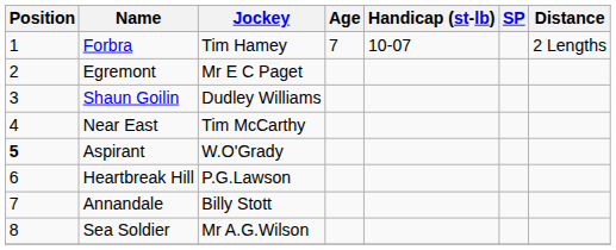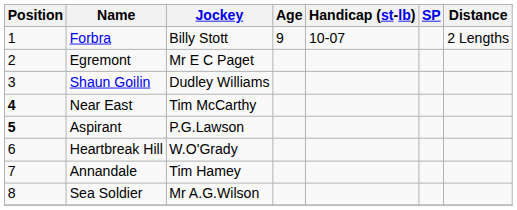Forbra | Jockey: Tim Hamey -> Billy Stott
Forbra | Age: 7 -> 9
Near East | Position: normal -> bold
Aspirant | Jockey: W.O'Grady -> P.G.Lawson
Heartbreak Hill | Jockey: P.G.Lawson -> W.O'Grady
Annandale | Jockey: Billy Stott -> Tim Hamey
